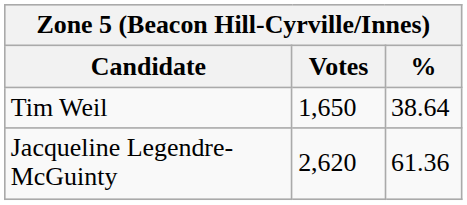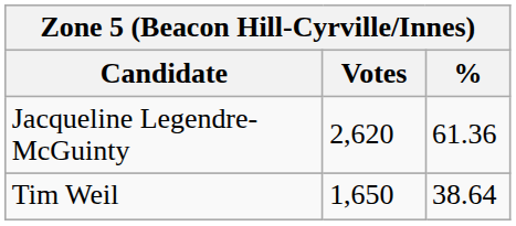rows swapped: Jacqueline Legendre-McGuinty <-> Tim Weil
